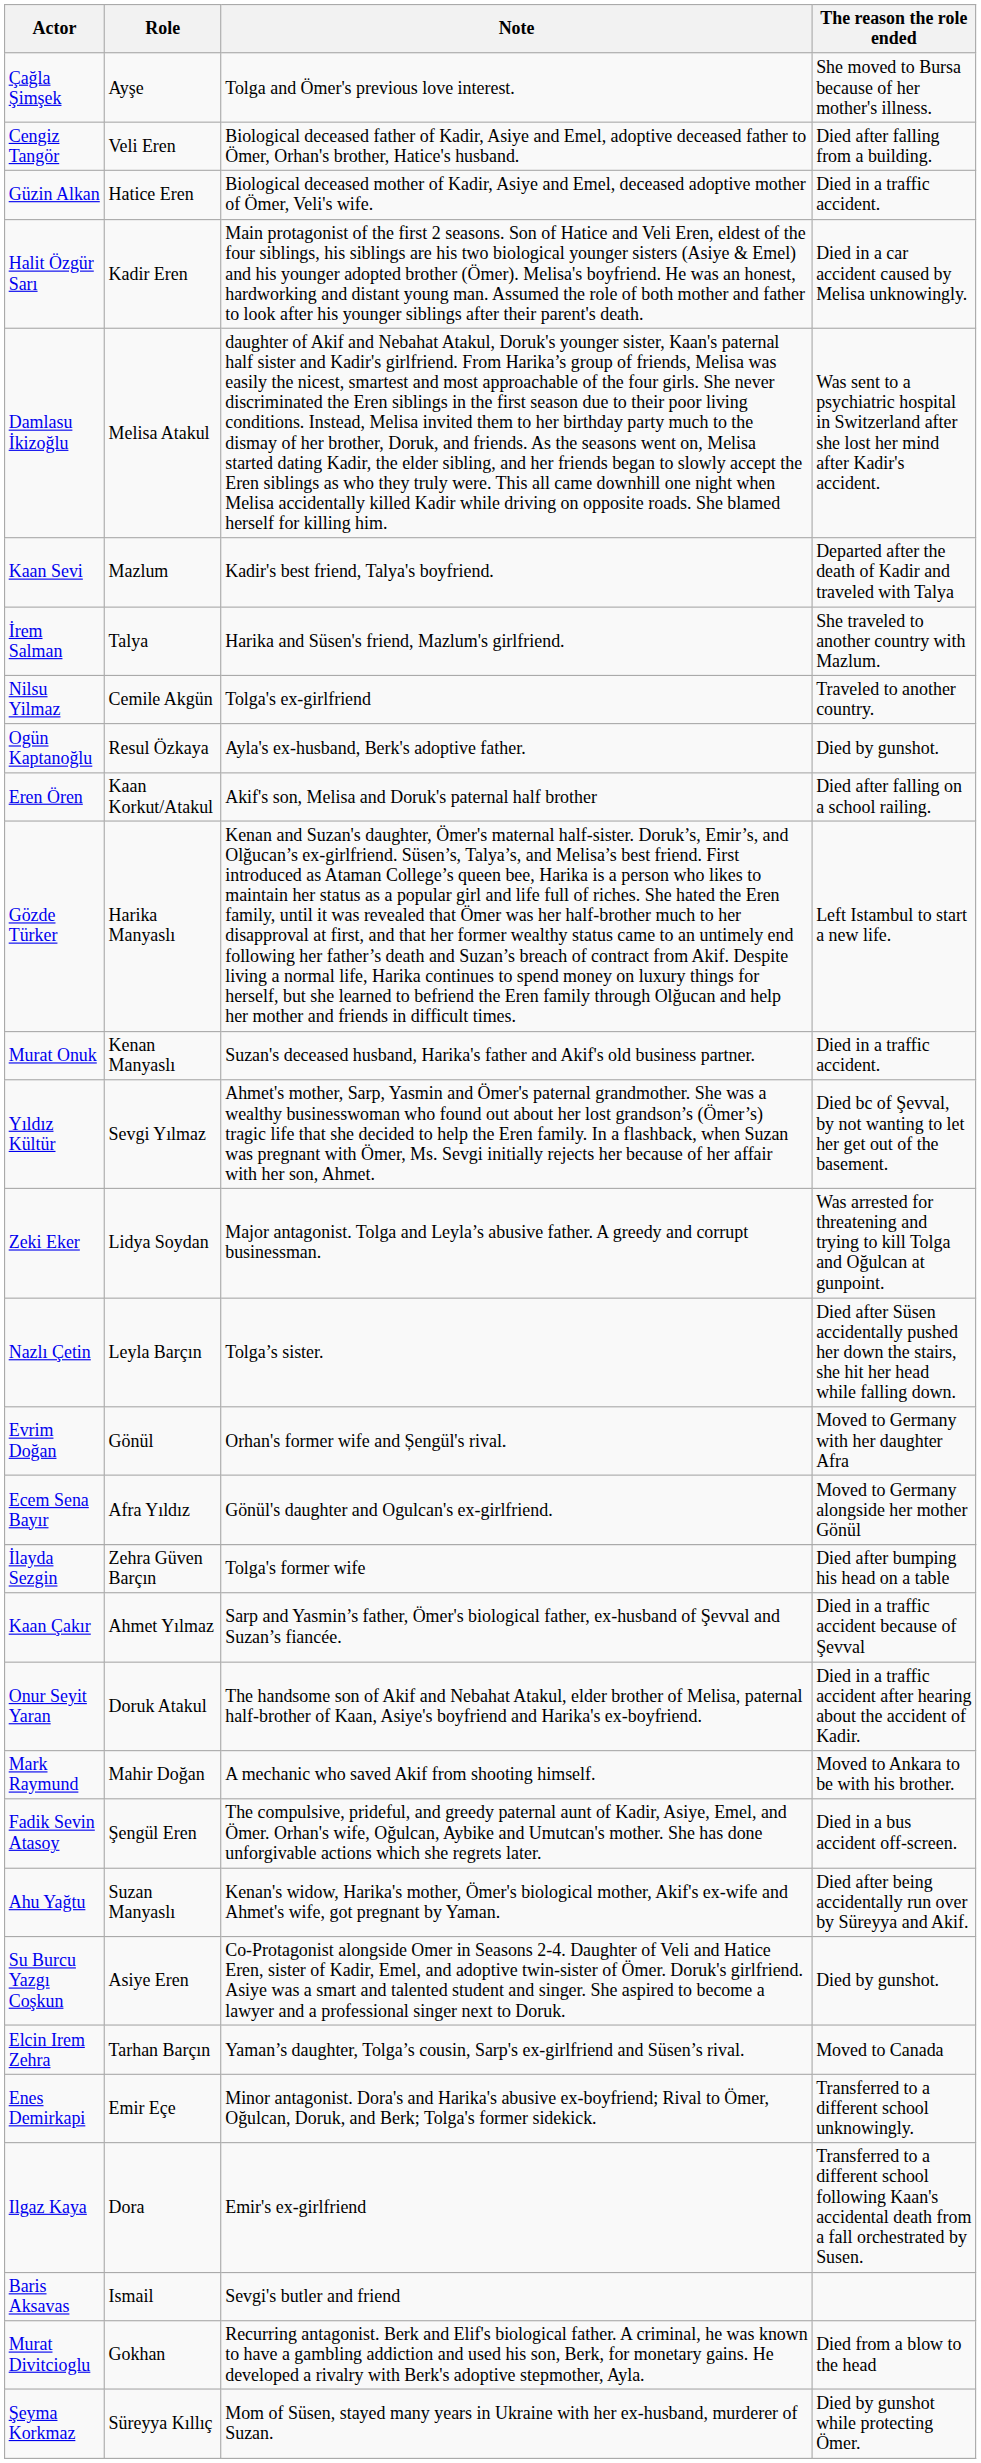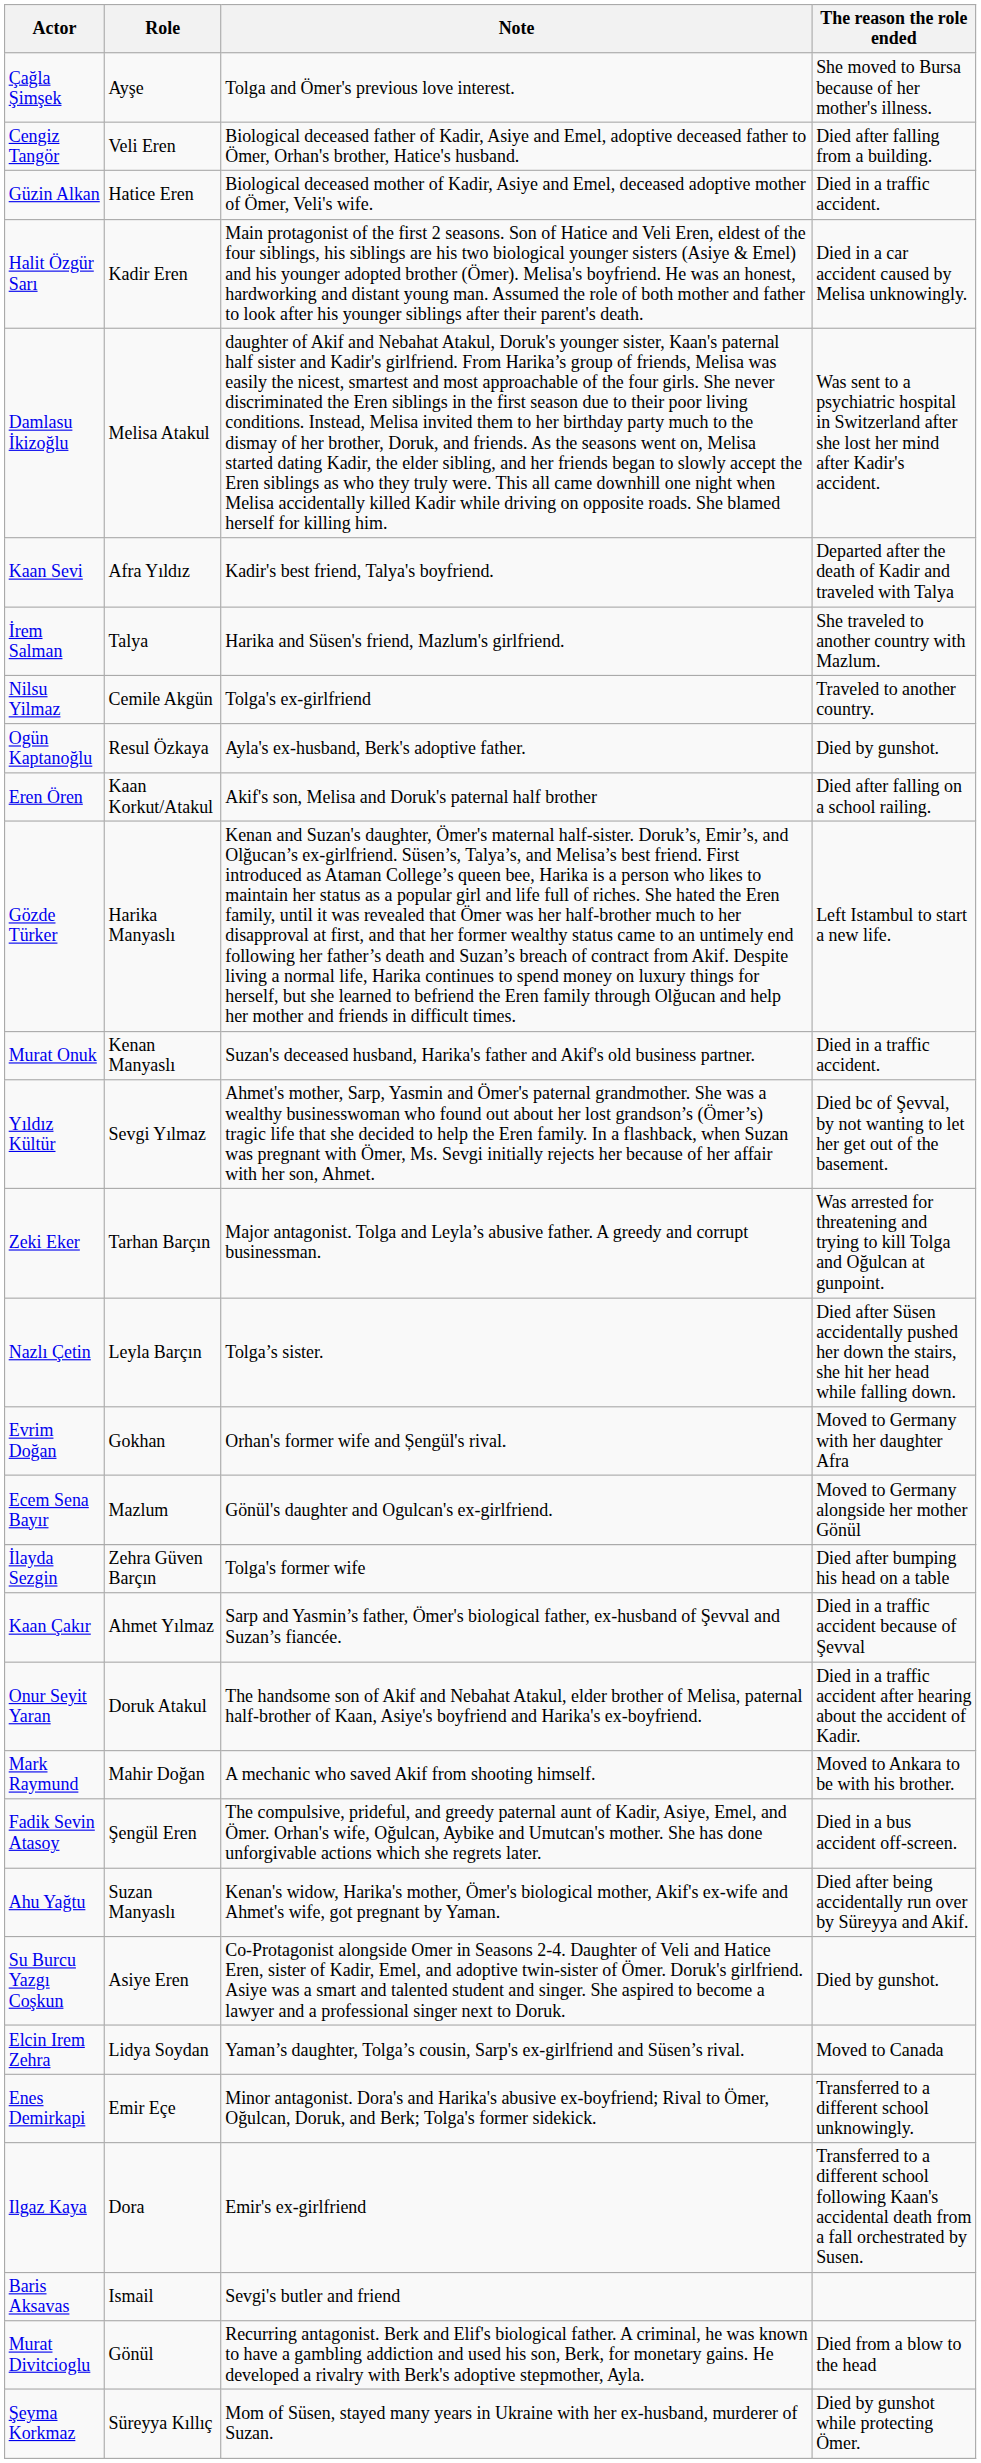Kaan Sevi | Role: Mazlum -> Afra Yıldız
Zeki Eker | Role: Lidya Soydan -> Tarhan Barçın
Evrim Doğan | Role: Gönül -> Gokhan
Ecem Sena Bayır | Role: Afra Yıldız -> Mazlum
Elcin Irem Zehra | Role: Tarhan Barçın -> Lidya Soydan
Murat Divitcioglu | Role: Gokhan -> Gönül
